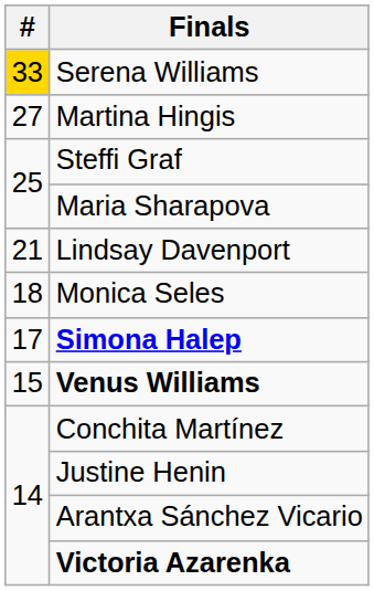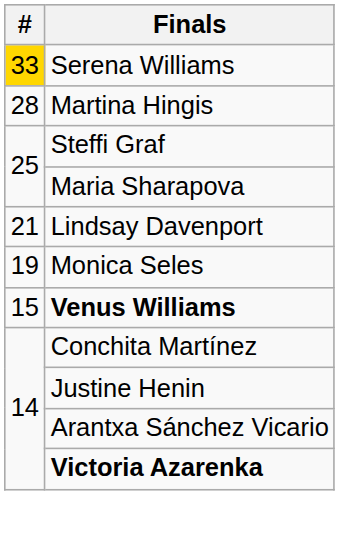Martina Hingis | #: 27 -> 28
Monica Seles | #: 18 -> 19
- row: 17 | Simona Halep
